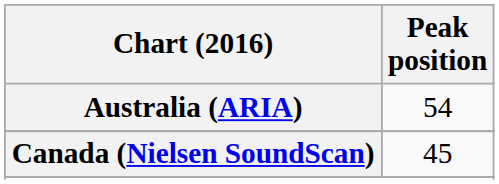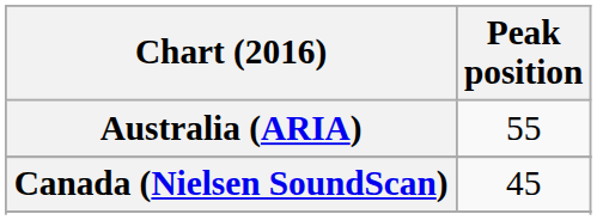Australia (ARIA) | Peak position: 54 -> 55
